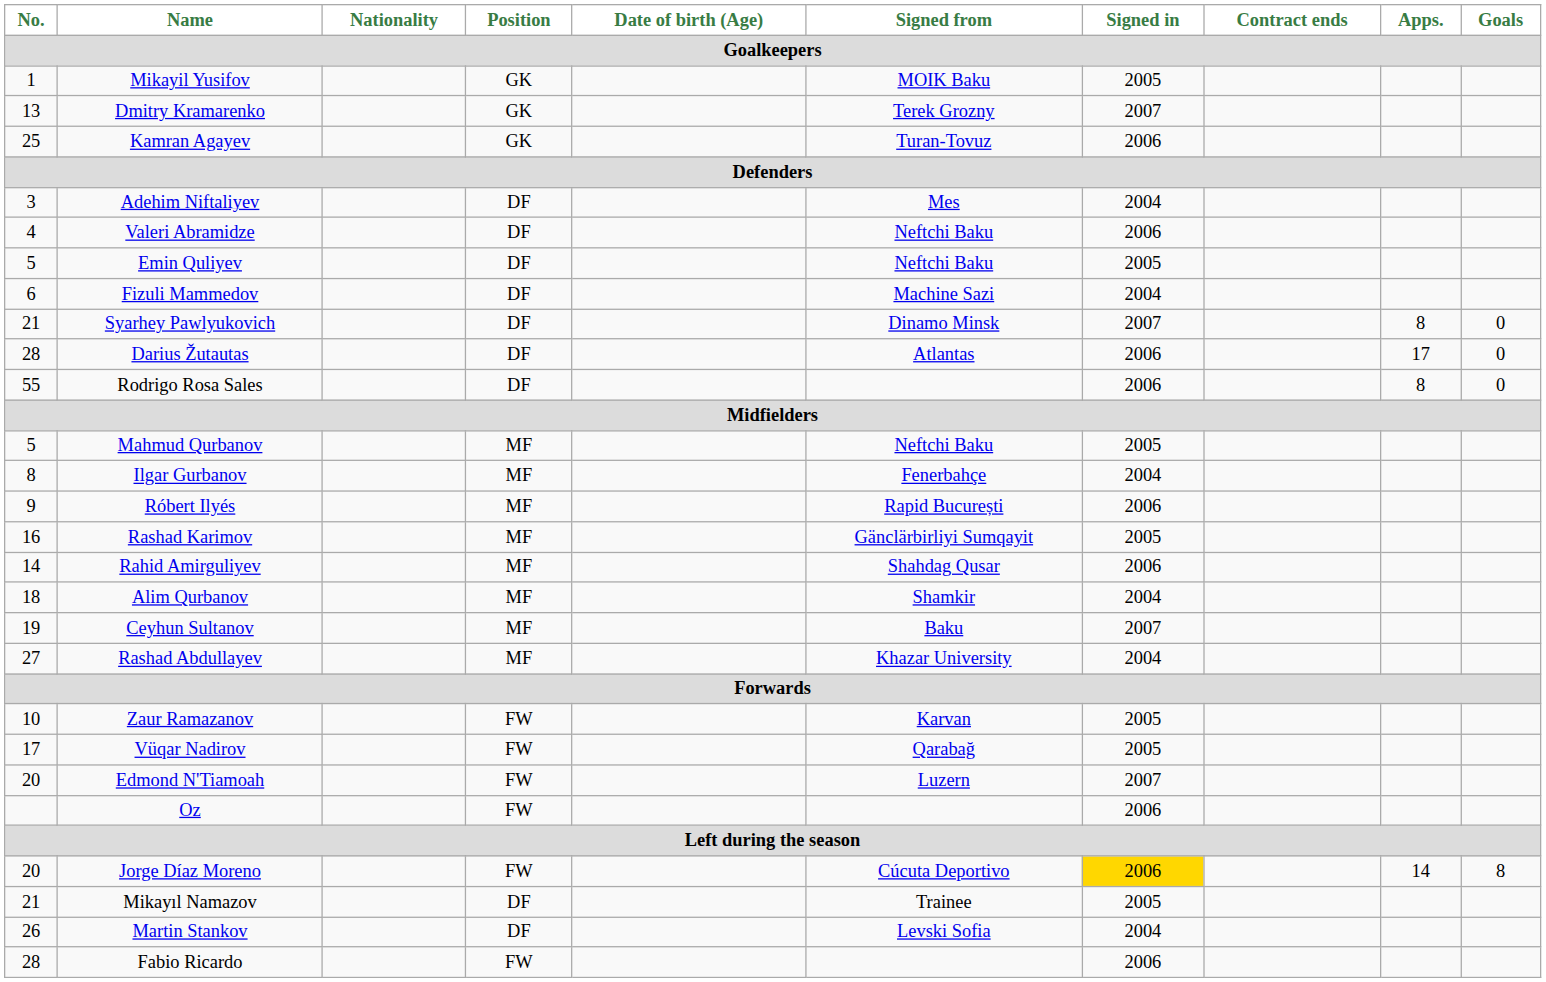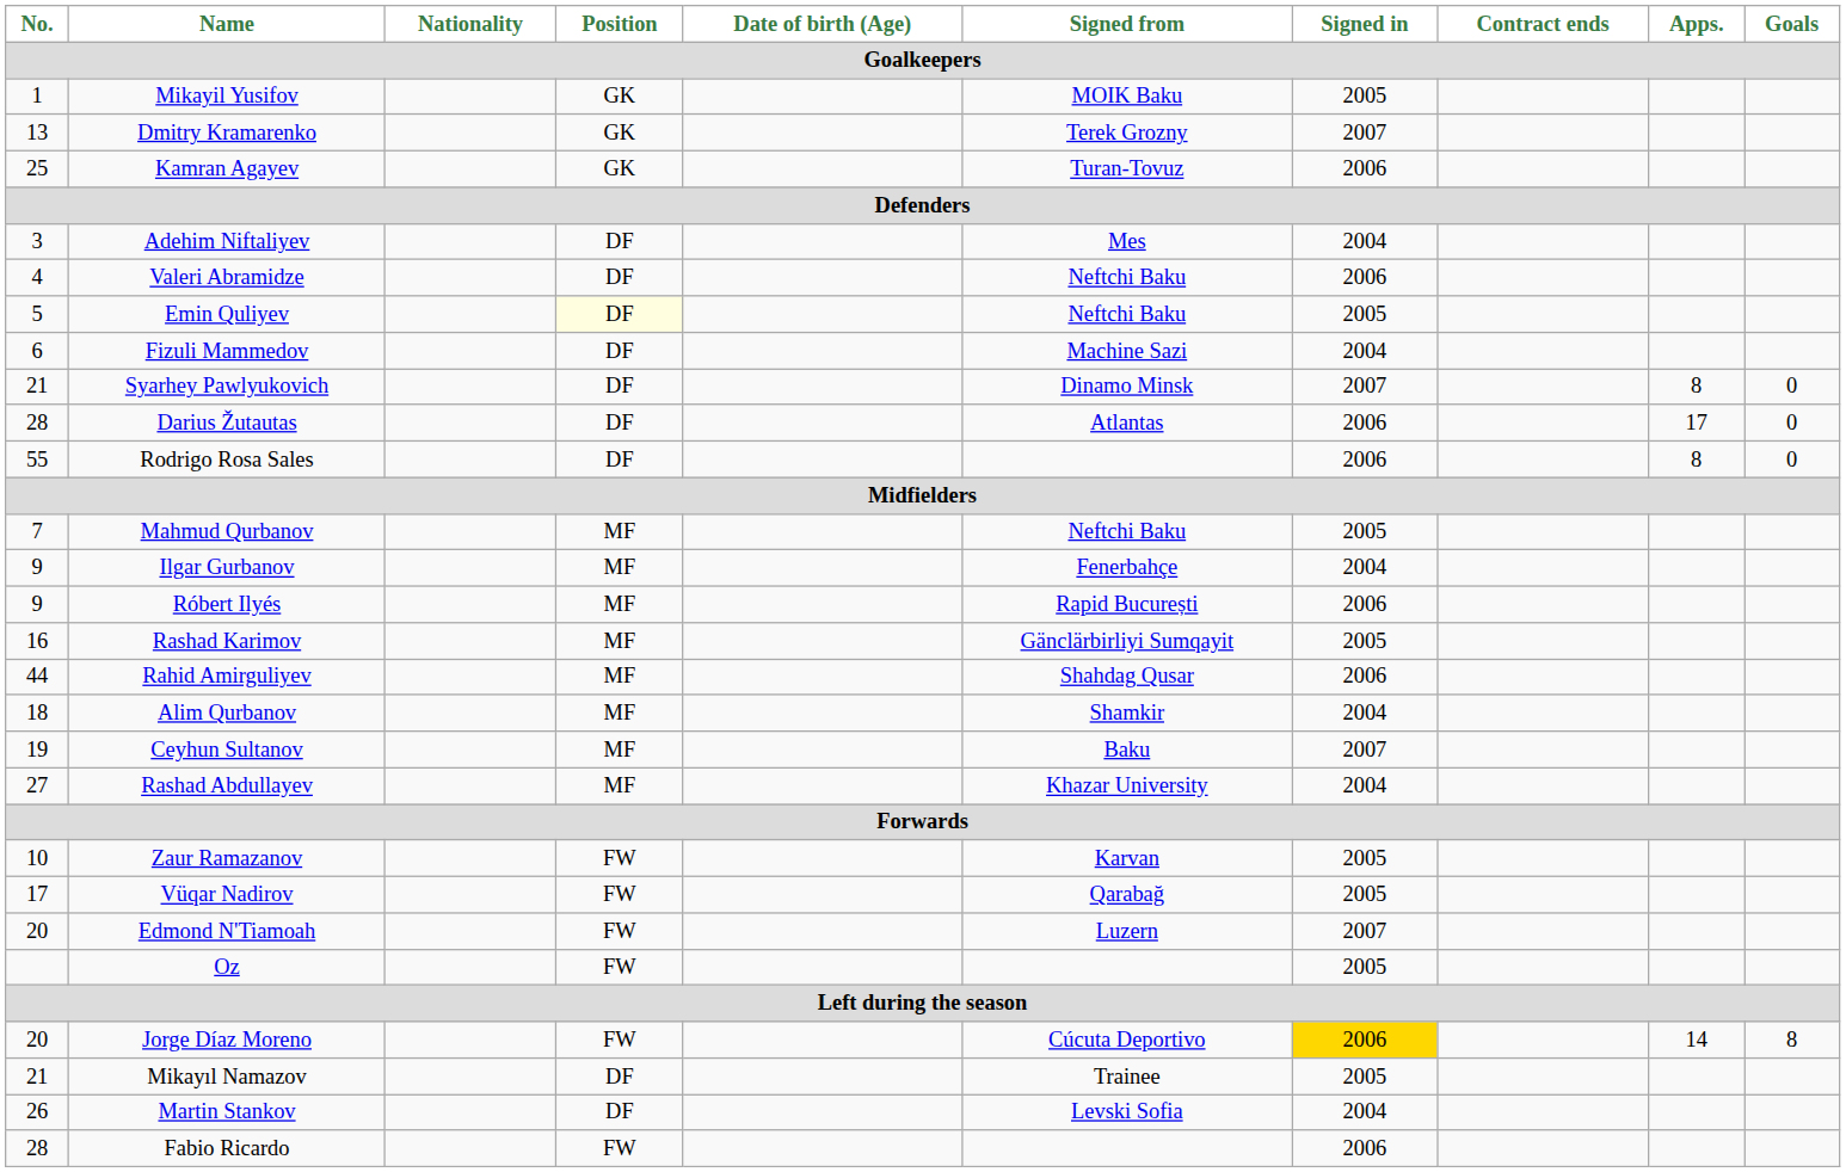Emin Quliyev | Position: no background -> lightyellow background
Mahmud Qurbanov | No.: 5 -> 7
Ilgar Gurbanov | No.: 8 -> 9
Rahid Amirguliyev | No.: 14 -> 44
Oz | Signed in: 2006 -> 2005
